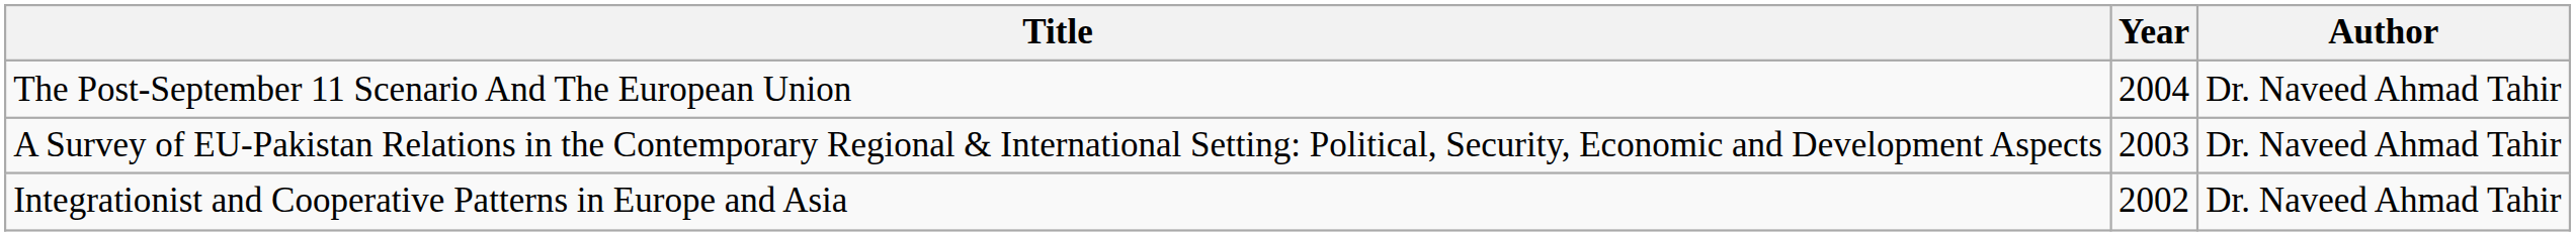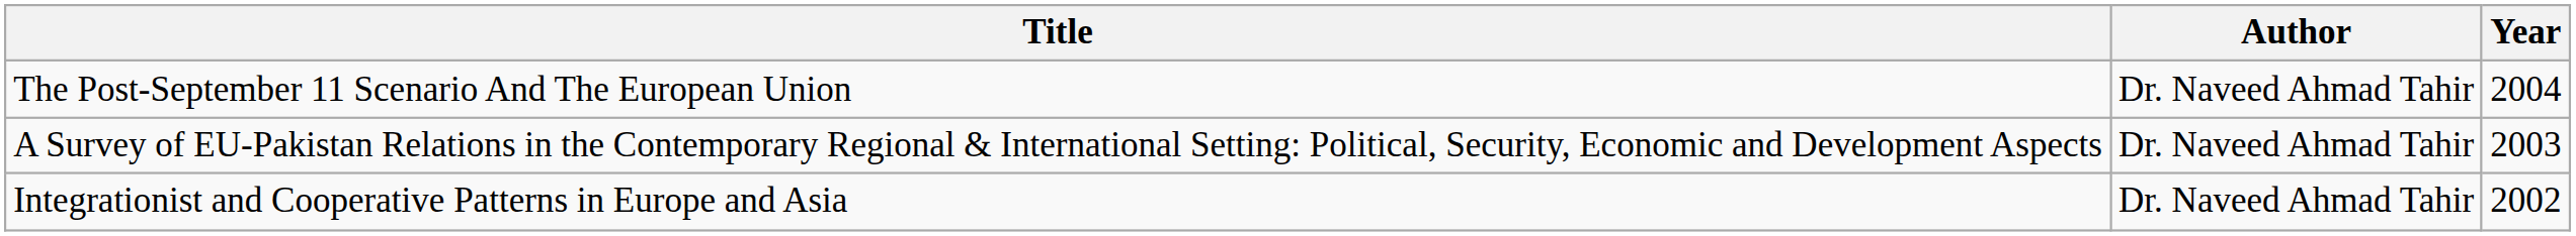columns swapped: Author <-> Year
